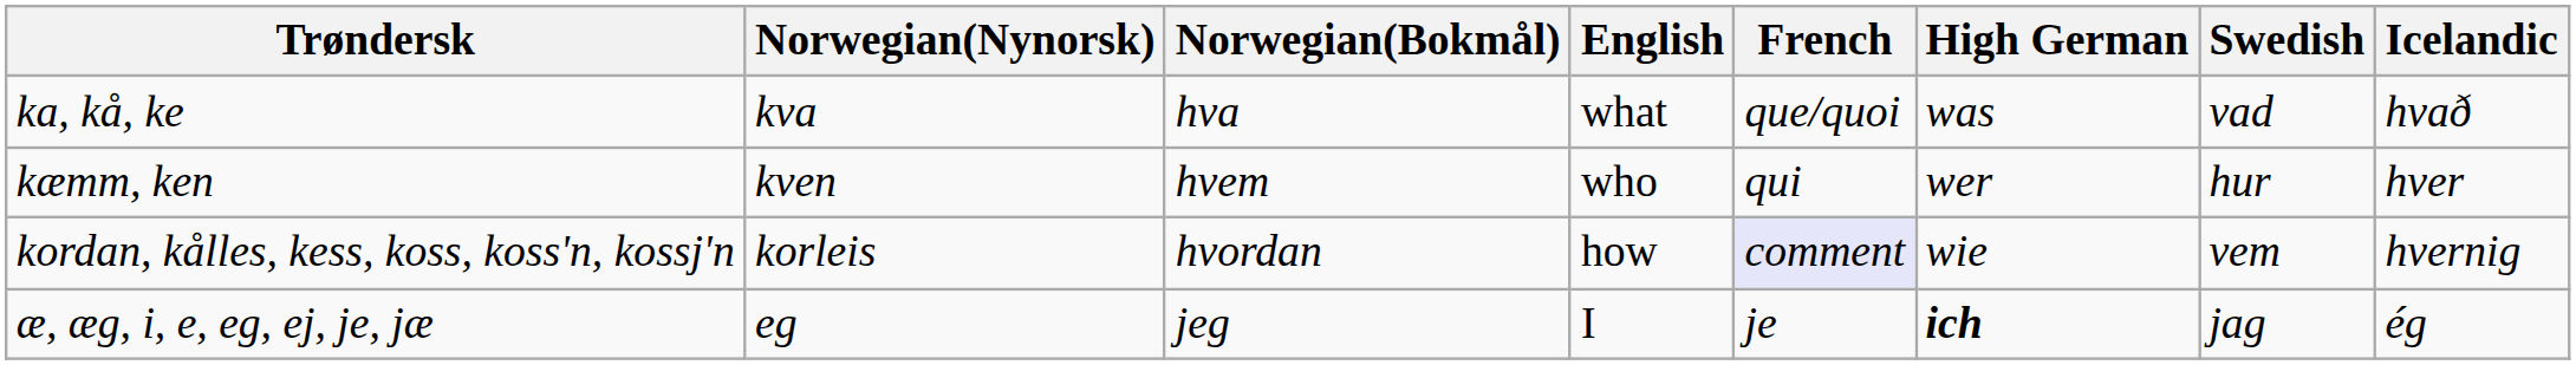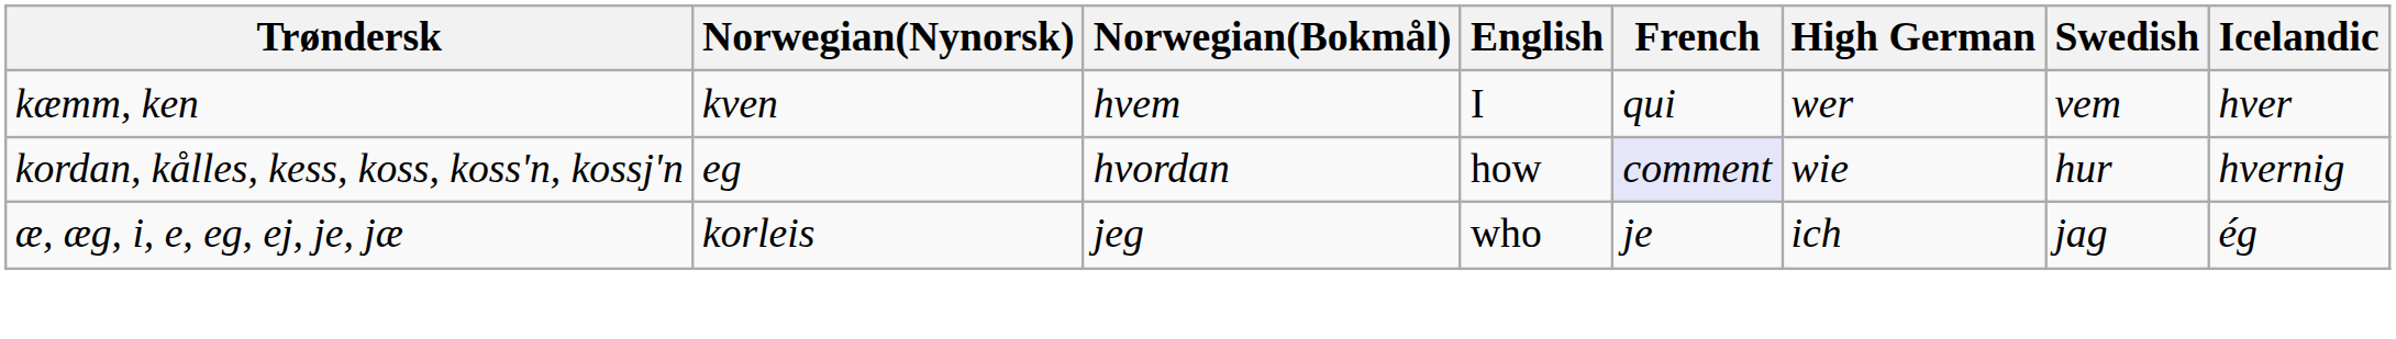- row: ka, kå, ke | kva | hva | what | que/quoi | was | vad | hvað
kæmm, ken | English: who -> I
kæmm, ken | Swedish: hur -> vem
kordan, kålles, kess, koss, koss'n, kossj'n | Norwegian(Nynorsk): korleis -> eg
kordan, kålles, kess, koss, koss'n, kossj'n | Swedish: vem -> hur
æ, æg, i, e, eg, ej, je, jæ | Norwegian(Nynorsk): eg -> korleis
æ, æg, i, e, eg, ej, je, jæ | English: I -> who
æ, æg, i, e, eg, ej, je, jæ | High German: bold -> normal
